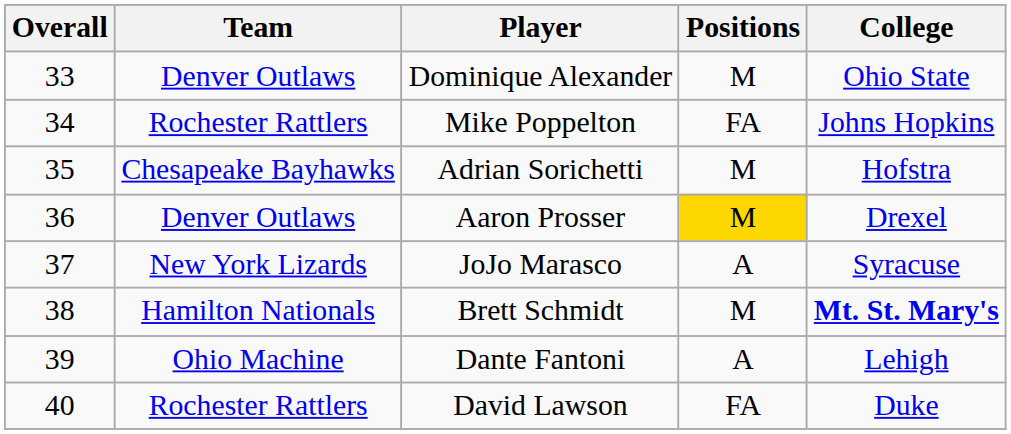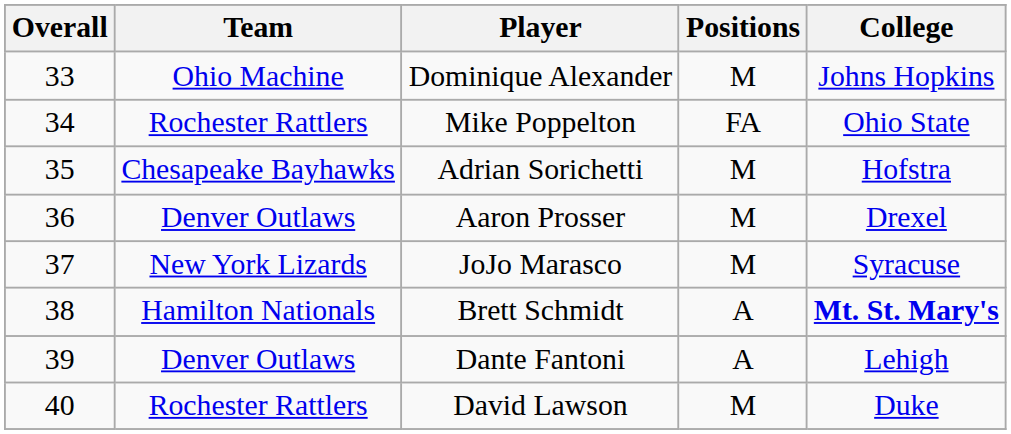Dominique Alexander | Team: Denver Outlaws -> Ohio Machine
Dominique Alexander | College: Ohio State -> Johns Hopkins
Mike Poppelton | College: Johns Hopkins -> Ohio State
Aaron Prosser | Positions: gold background -> no background
JoJo Marasco | Positions: A -> M
Brett Schmidt | Positions: M -> A
Dante Fantoni | Team: Ohio Machine -> Denver Outlaws
David Lawson | Positions: FA -> M
